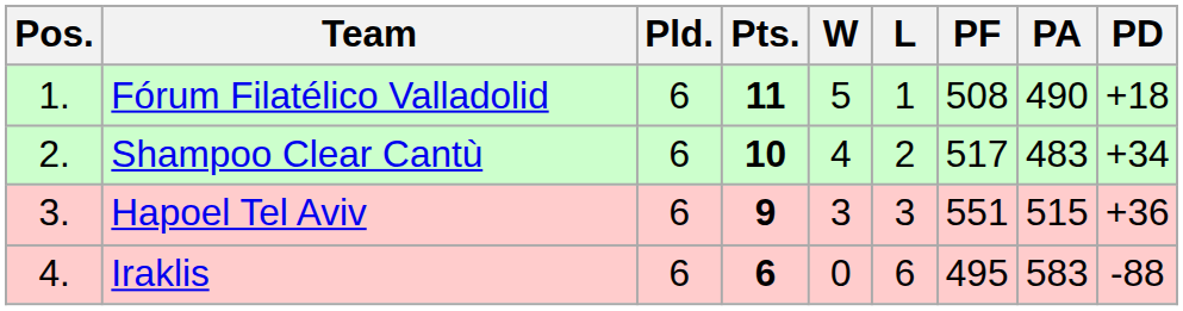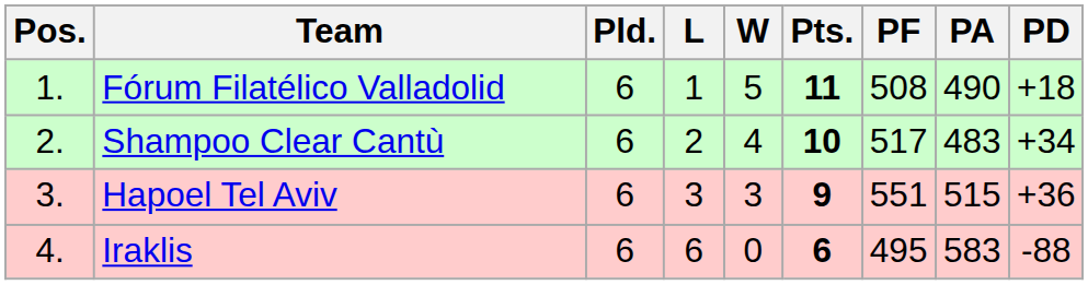columns swapped: Pts. <-> L
